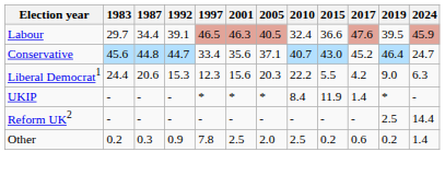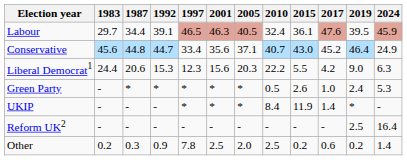Labour | 2015: 36.6 -> 36.1
Conservative | 2024: 24.7 -> 24.9
+ row: Green Party | - | * | * | * | * | * | 0.5 | 2.6 | 1.0 | 2.4 | 5.3
Reform UK2 | 2024: 14.4 -> 16.4
